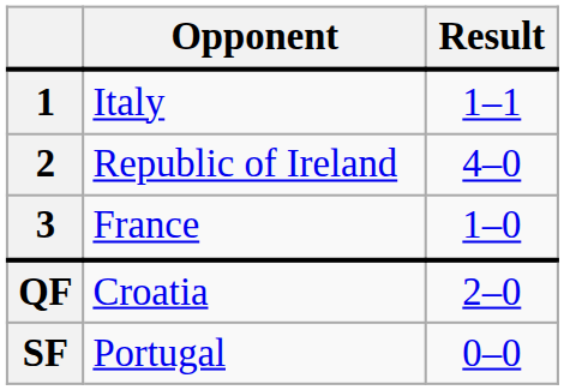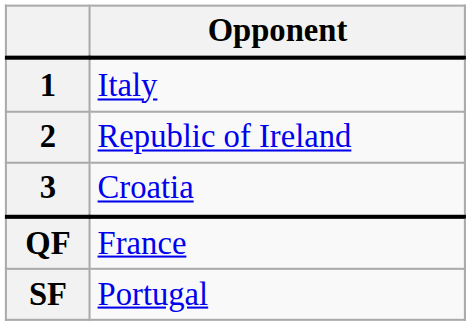- column: Result | 1–1 | 4–0 | 1–0 | 2–0 | 0–0
3 | Opponent: France -> Croatia
QF | Opponent: Croatia -> France
